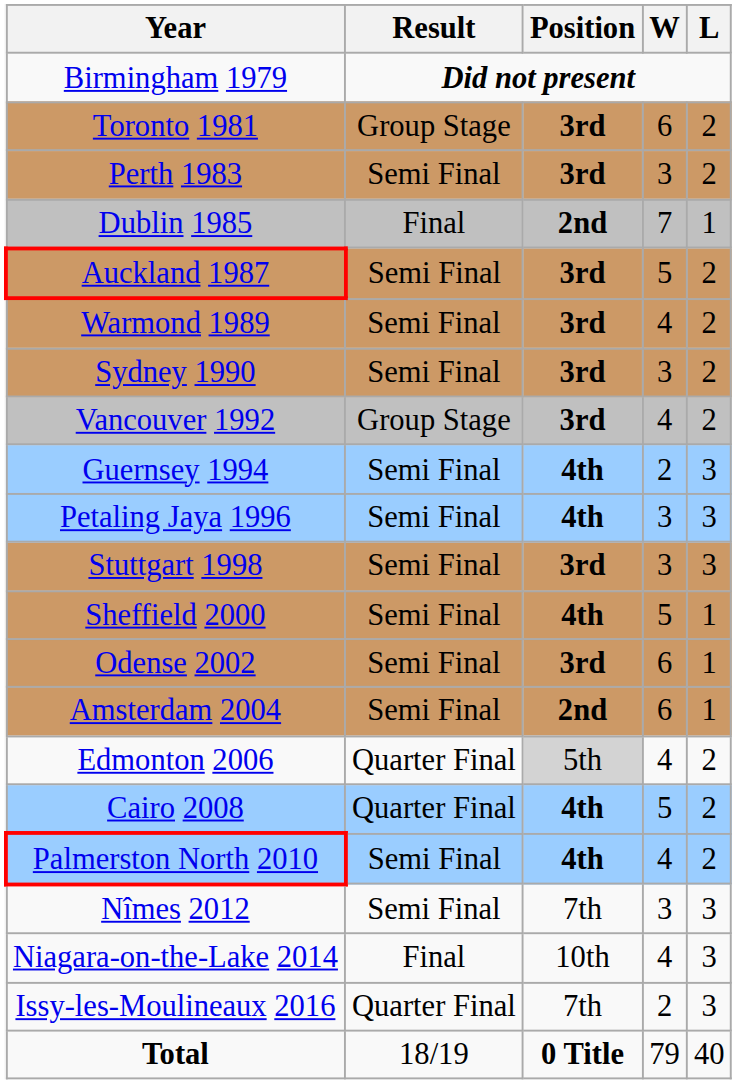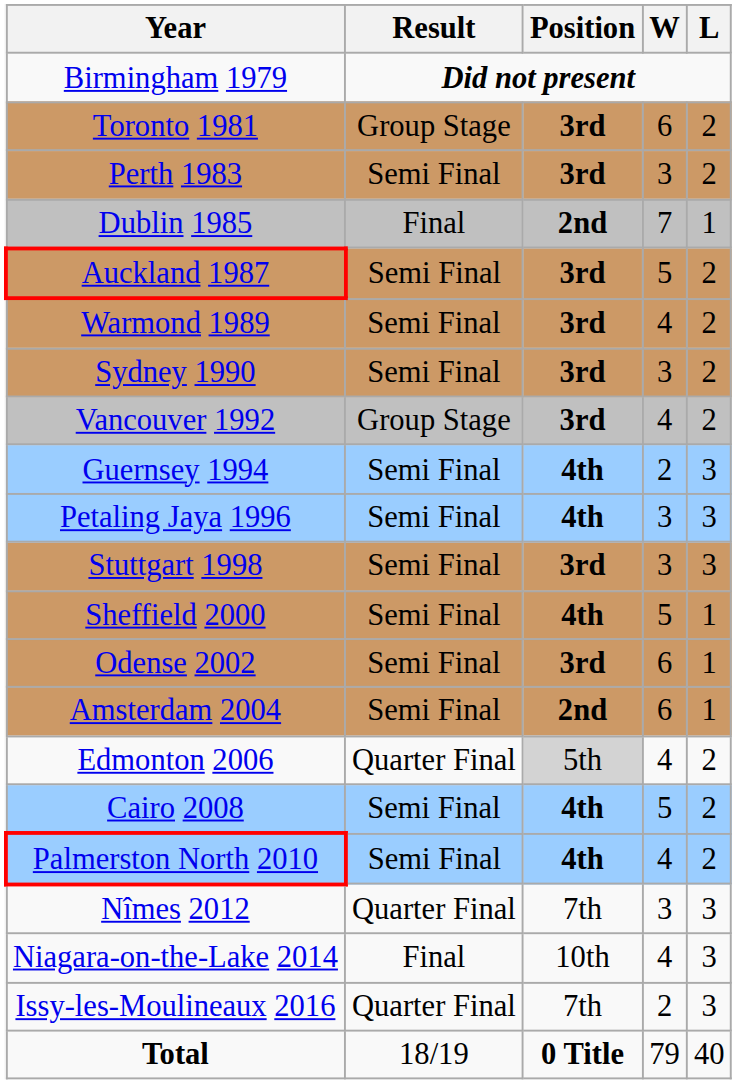Cairo 2008 | Result: Quarter Final -> Semi Final
Nîmes 2012 | Result: Semi Final -> Quarter Final
